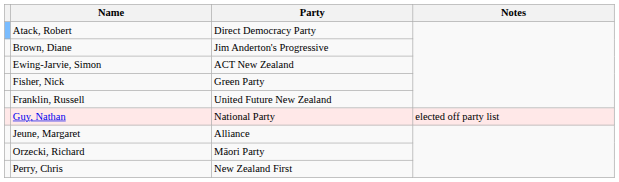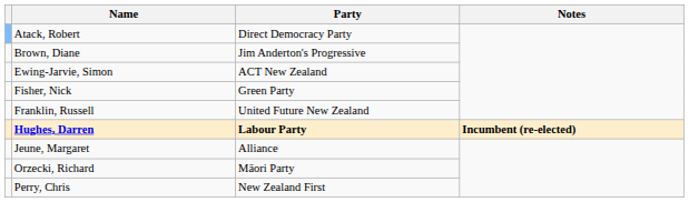- row: Guy, Nathan | National Party | elected off party list
+ row: Hughes, Darren | Labour Party | Incumbent (re-elected)
